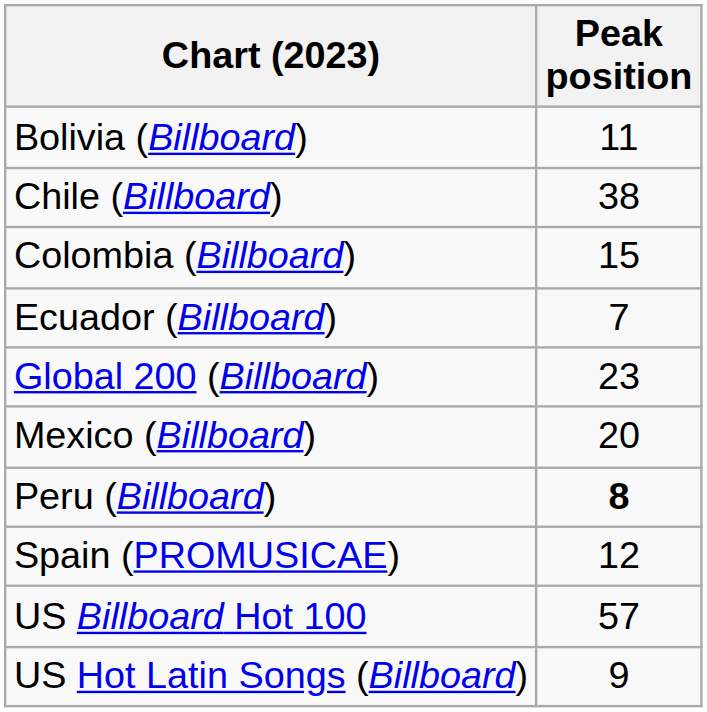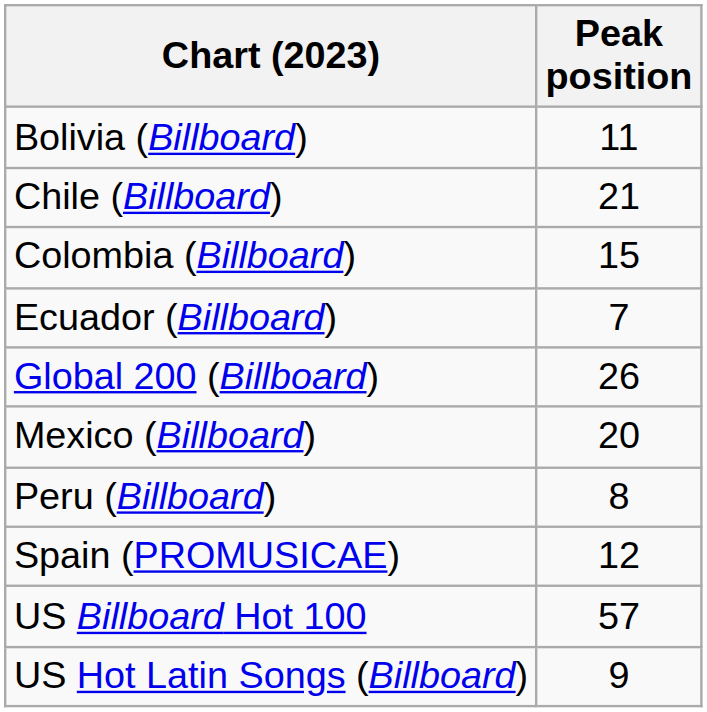Chile (Billboard) | Peak position: 38 -> 21
Global 200 (Billboard) | Peak position: 23 -> 26
Peru (Billboard) | Peak position: bold -> normal
